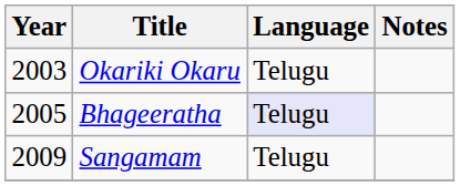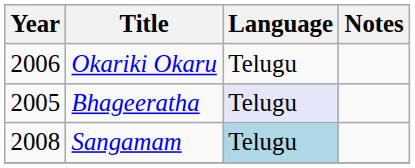Okariki Okaru | Year: 2003 -> 2006
Sangamam | Year: 2009 -> 2008
Sangamam | Language: no background -> lightblue background
